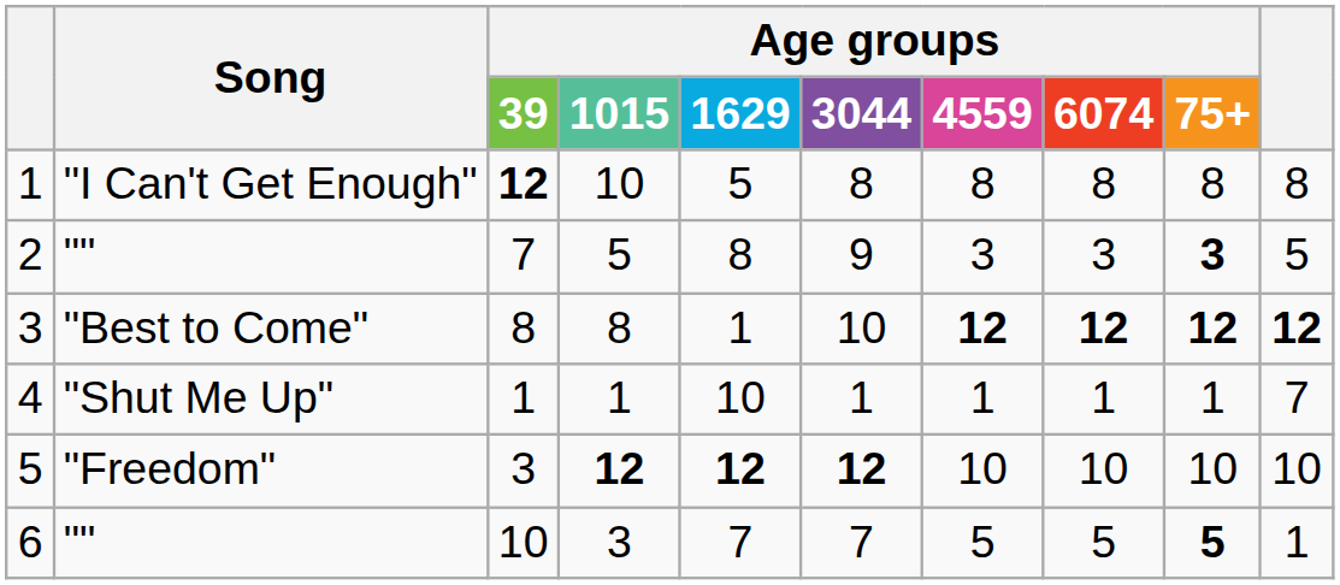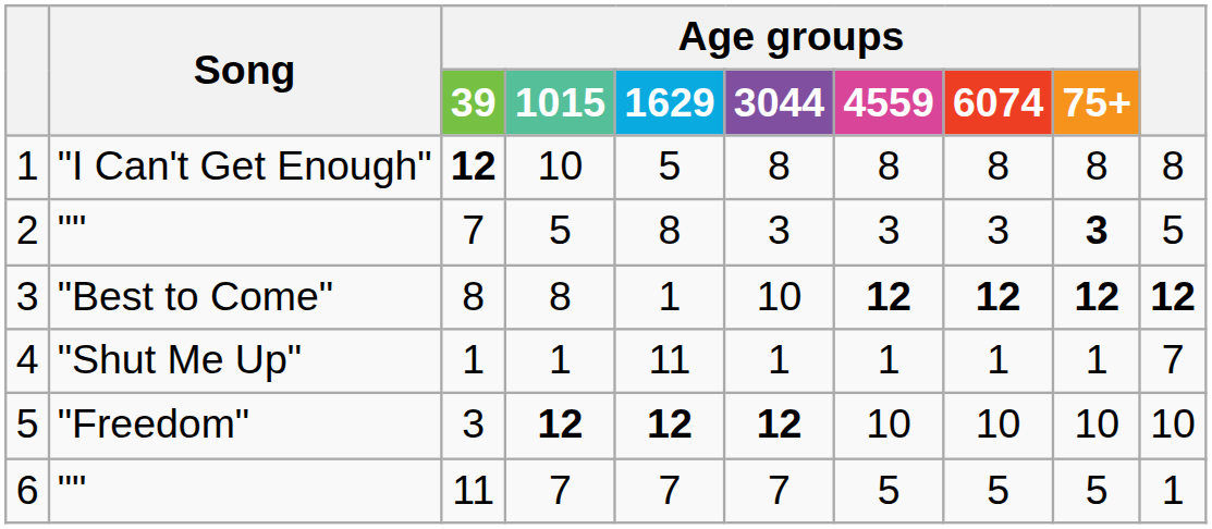2 | Age groups / 3044: 9 -> 3
4 | Age groups / 1629: 10 -> 11
6 | Age groups / 39: 10 -> 11
6 | Age groups / 1015: 3 -> 7
6 | Age groups / 75+: bold -> normal
